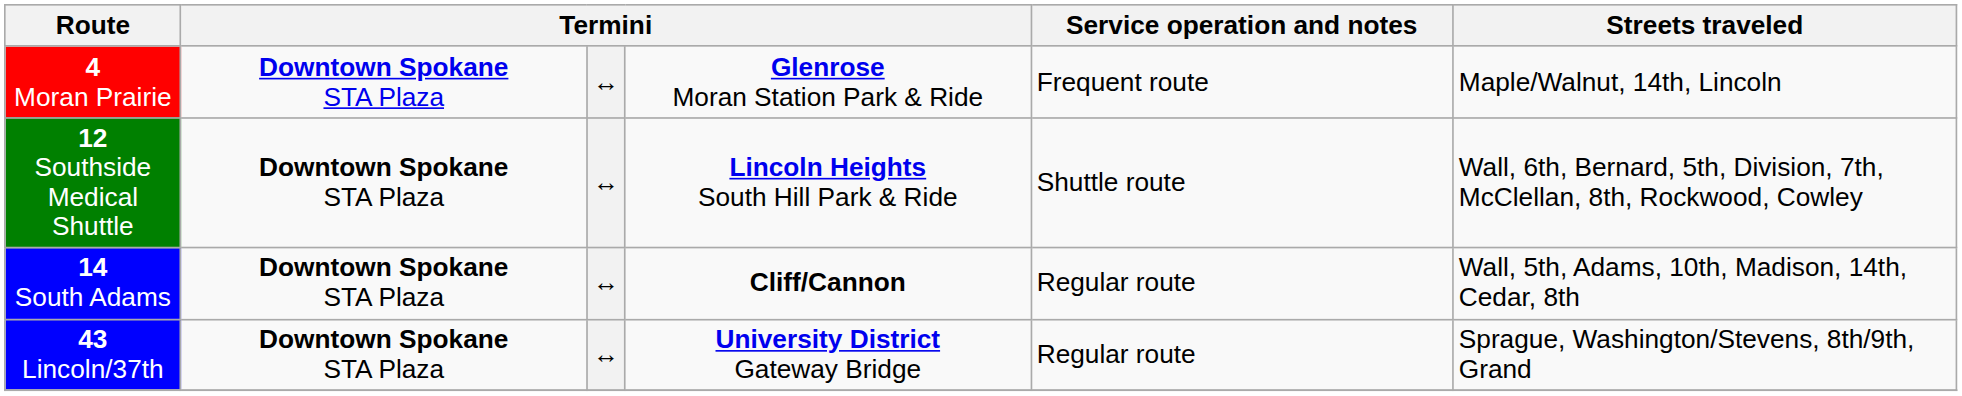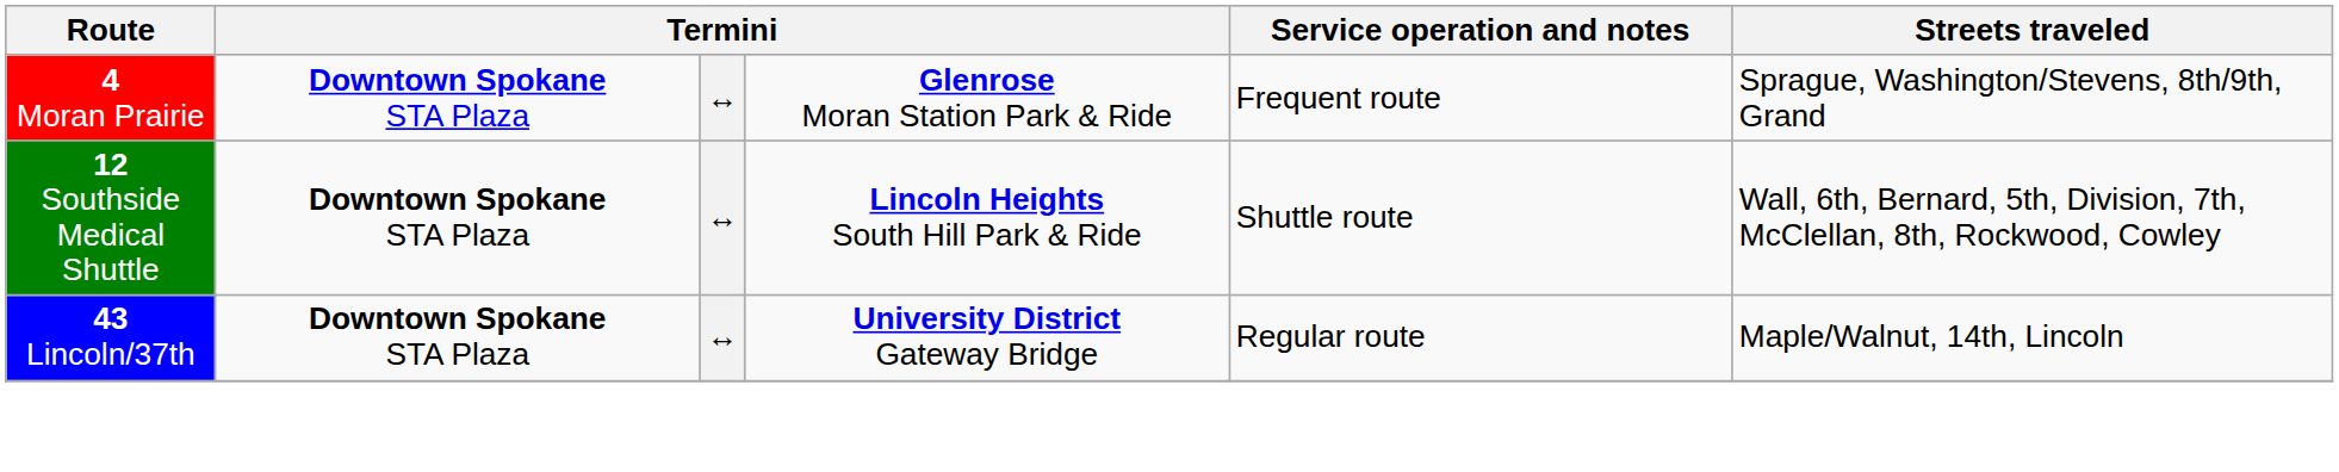4 Moran Prairie | Streets traveled: Maple/Walnut, 14th, Lincoln -> Sprague, Washington/Stevens, 8th/9th, Grand
- row: 14 South Adams | Downtown Spokane STA Plaza | ↔ | Cliff/Cannon | Regular route | Wall, 5th, Adams, 10th, Madison, 14th, Cedar, 8th
43 Lincoln/37th | Streets traveled: Sprague, Washington/Stevens, 8th/9th, Grand -> Maple/Walnut, 14th, Lincoln
